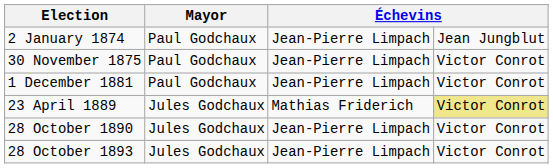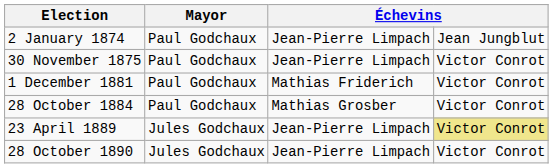1 December 1881 | column 3: Jean-Pierre Limpach -> Mathias Friderich
+ row: 28 October 1884 | Paul Godchaux | Mathias Grosber | Victor Conrot
23 April 1889 | column 3: Mathias Friderich -> Jean-Pierre Limpach
- row: 28 October 1893 | Jules Godchaux | Jean-Pierre Limpach | Victor Conrot
